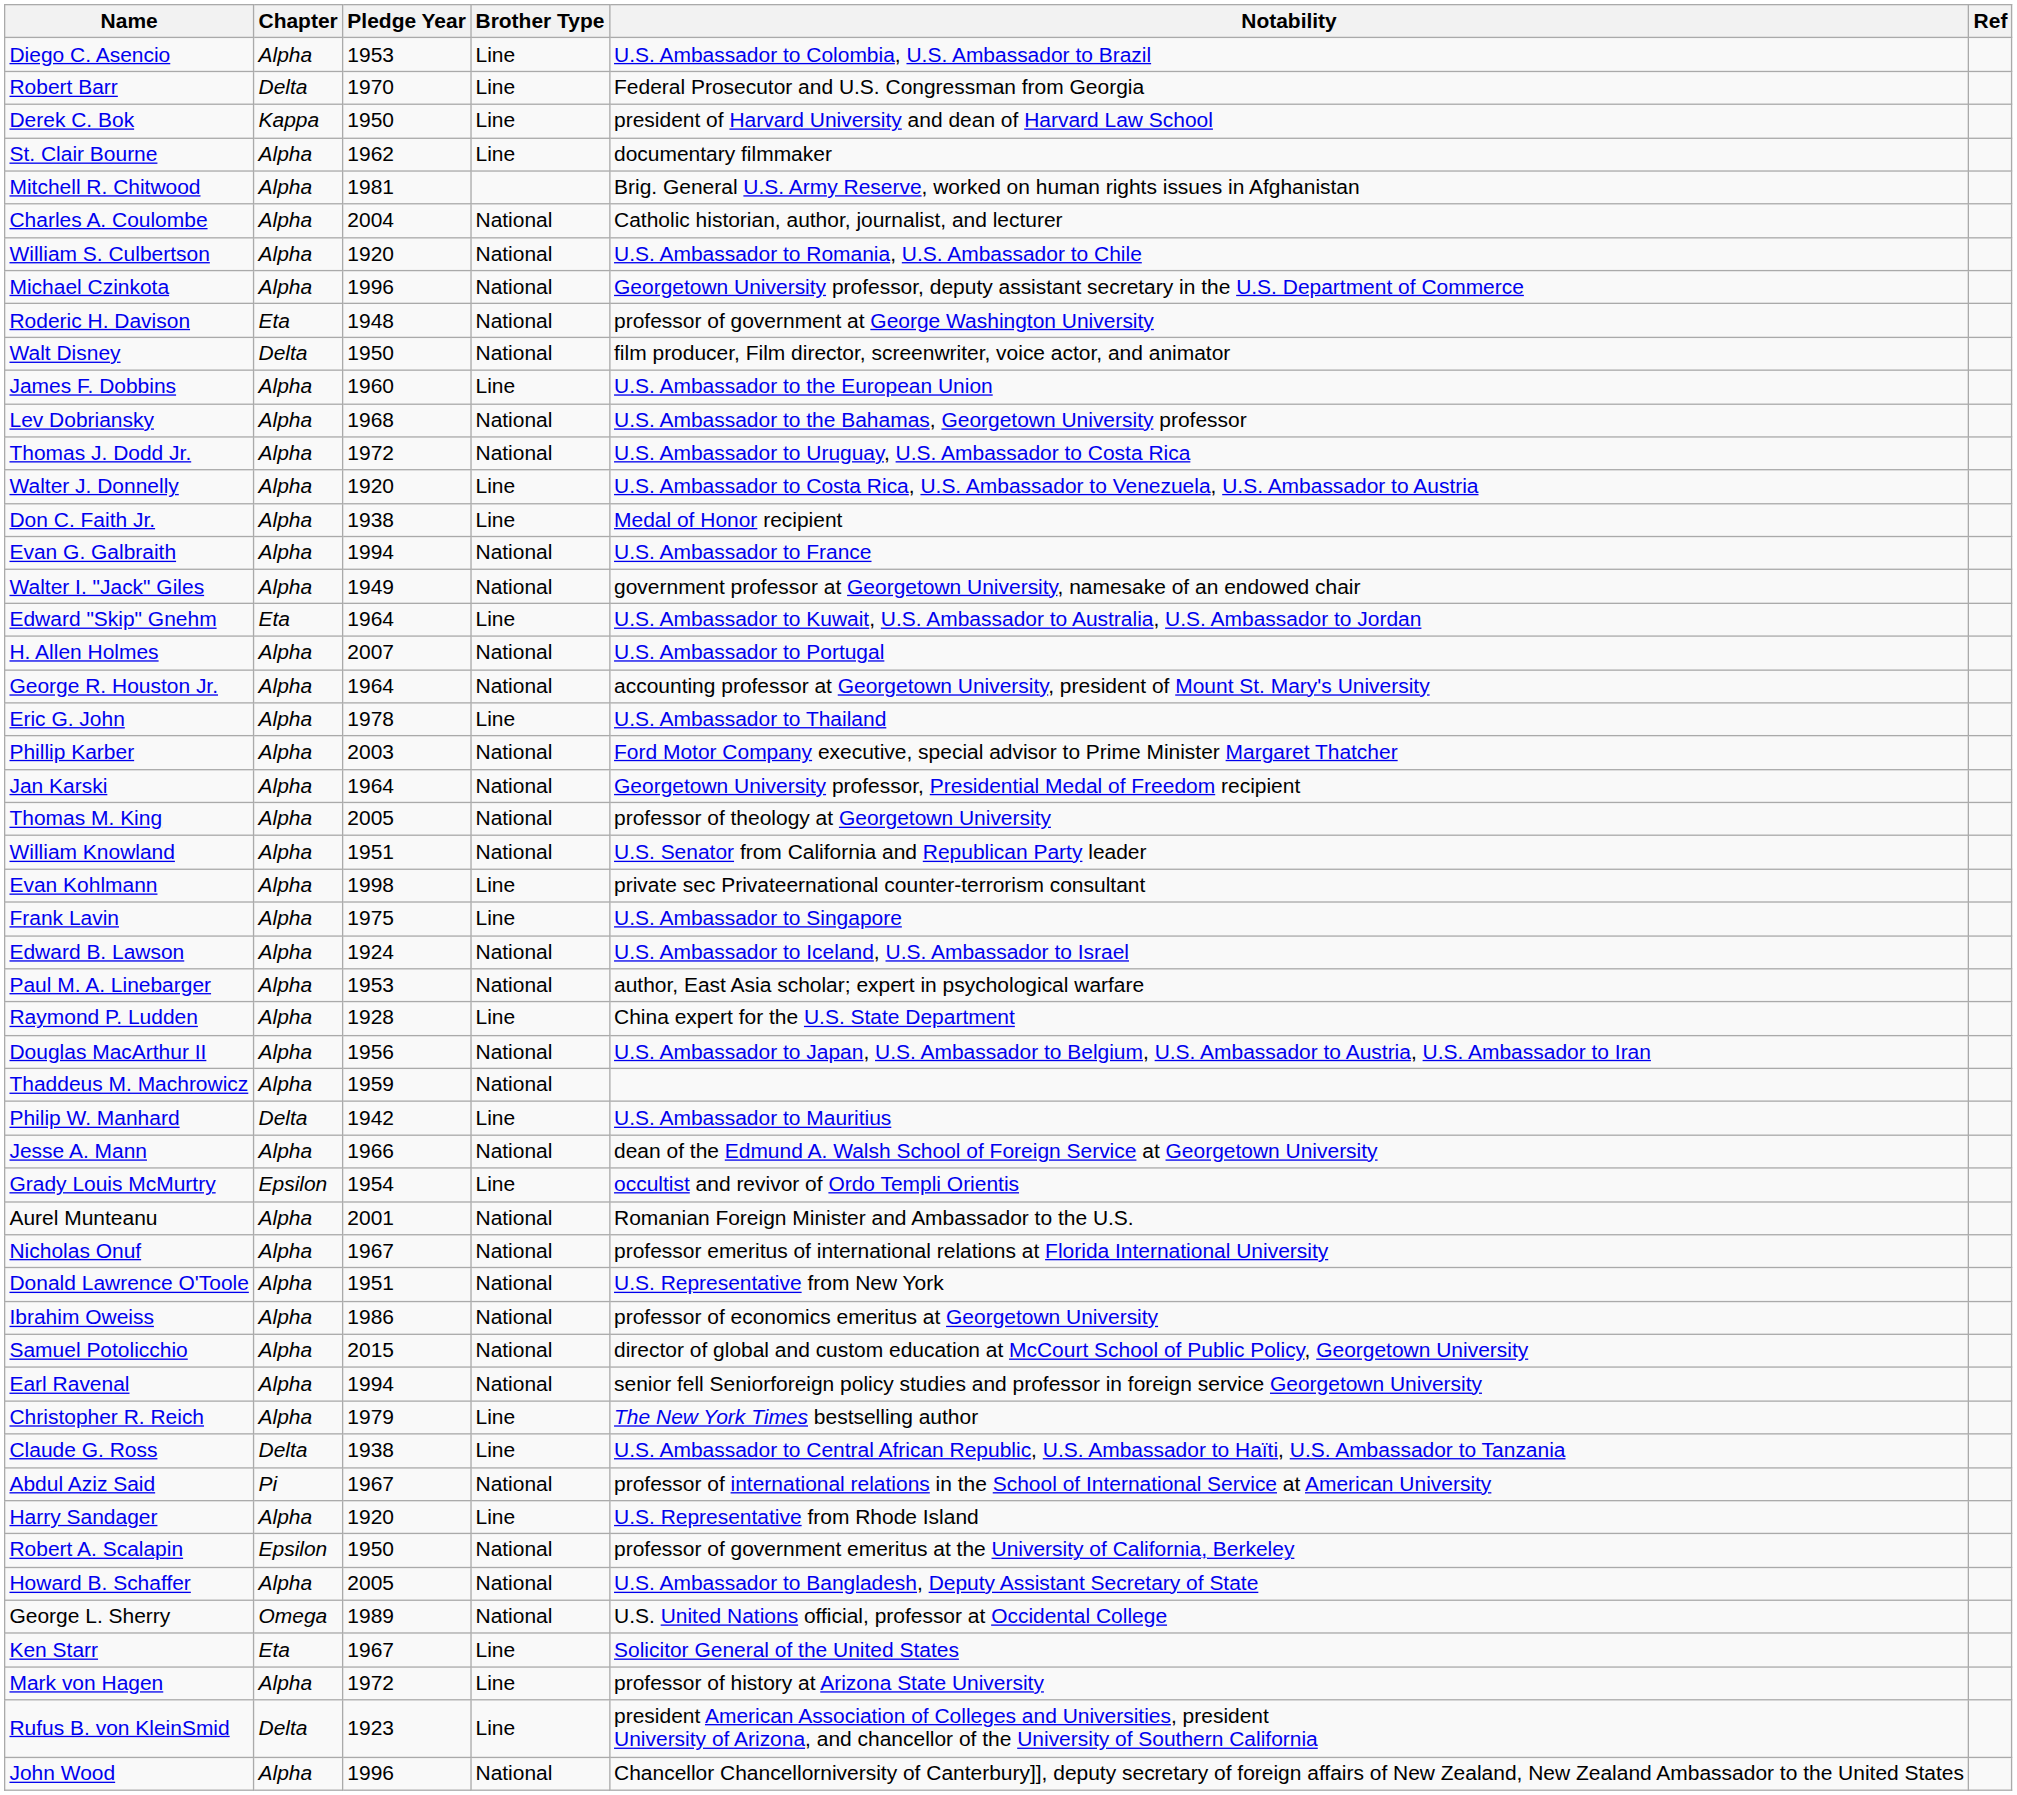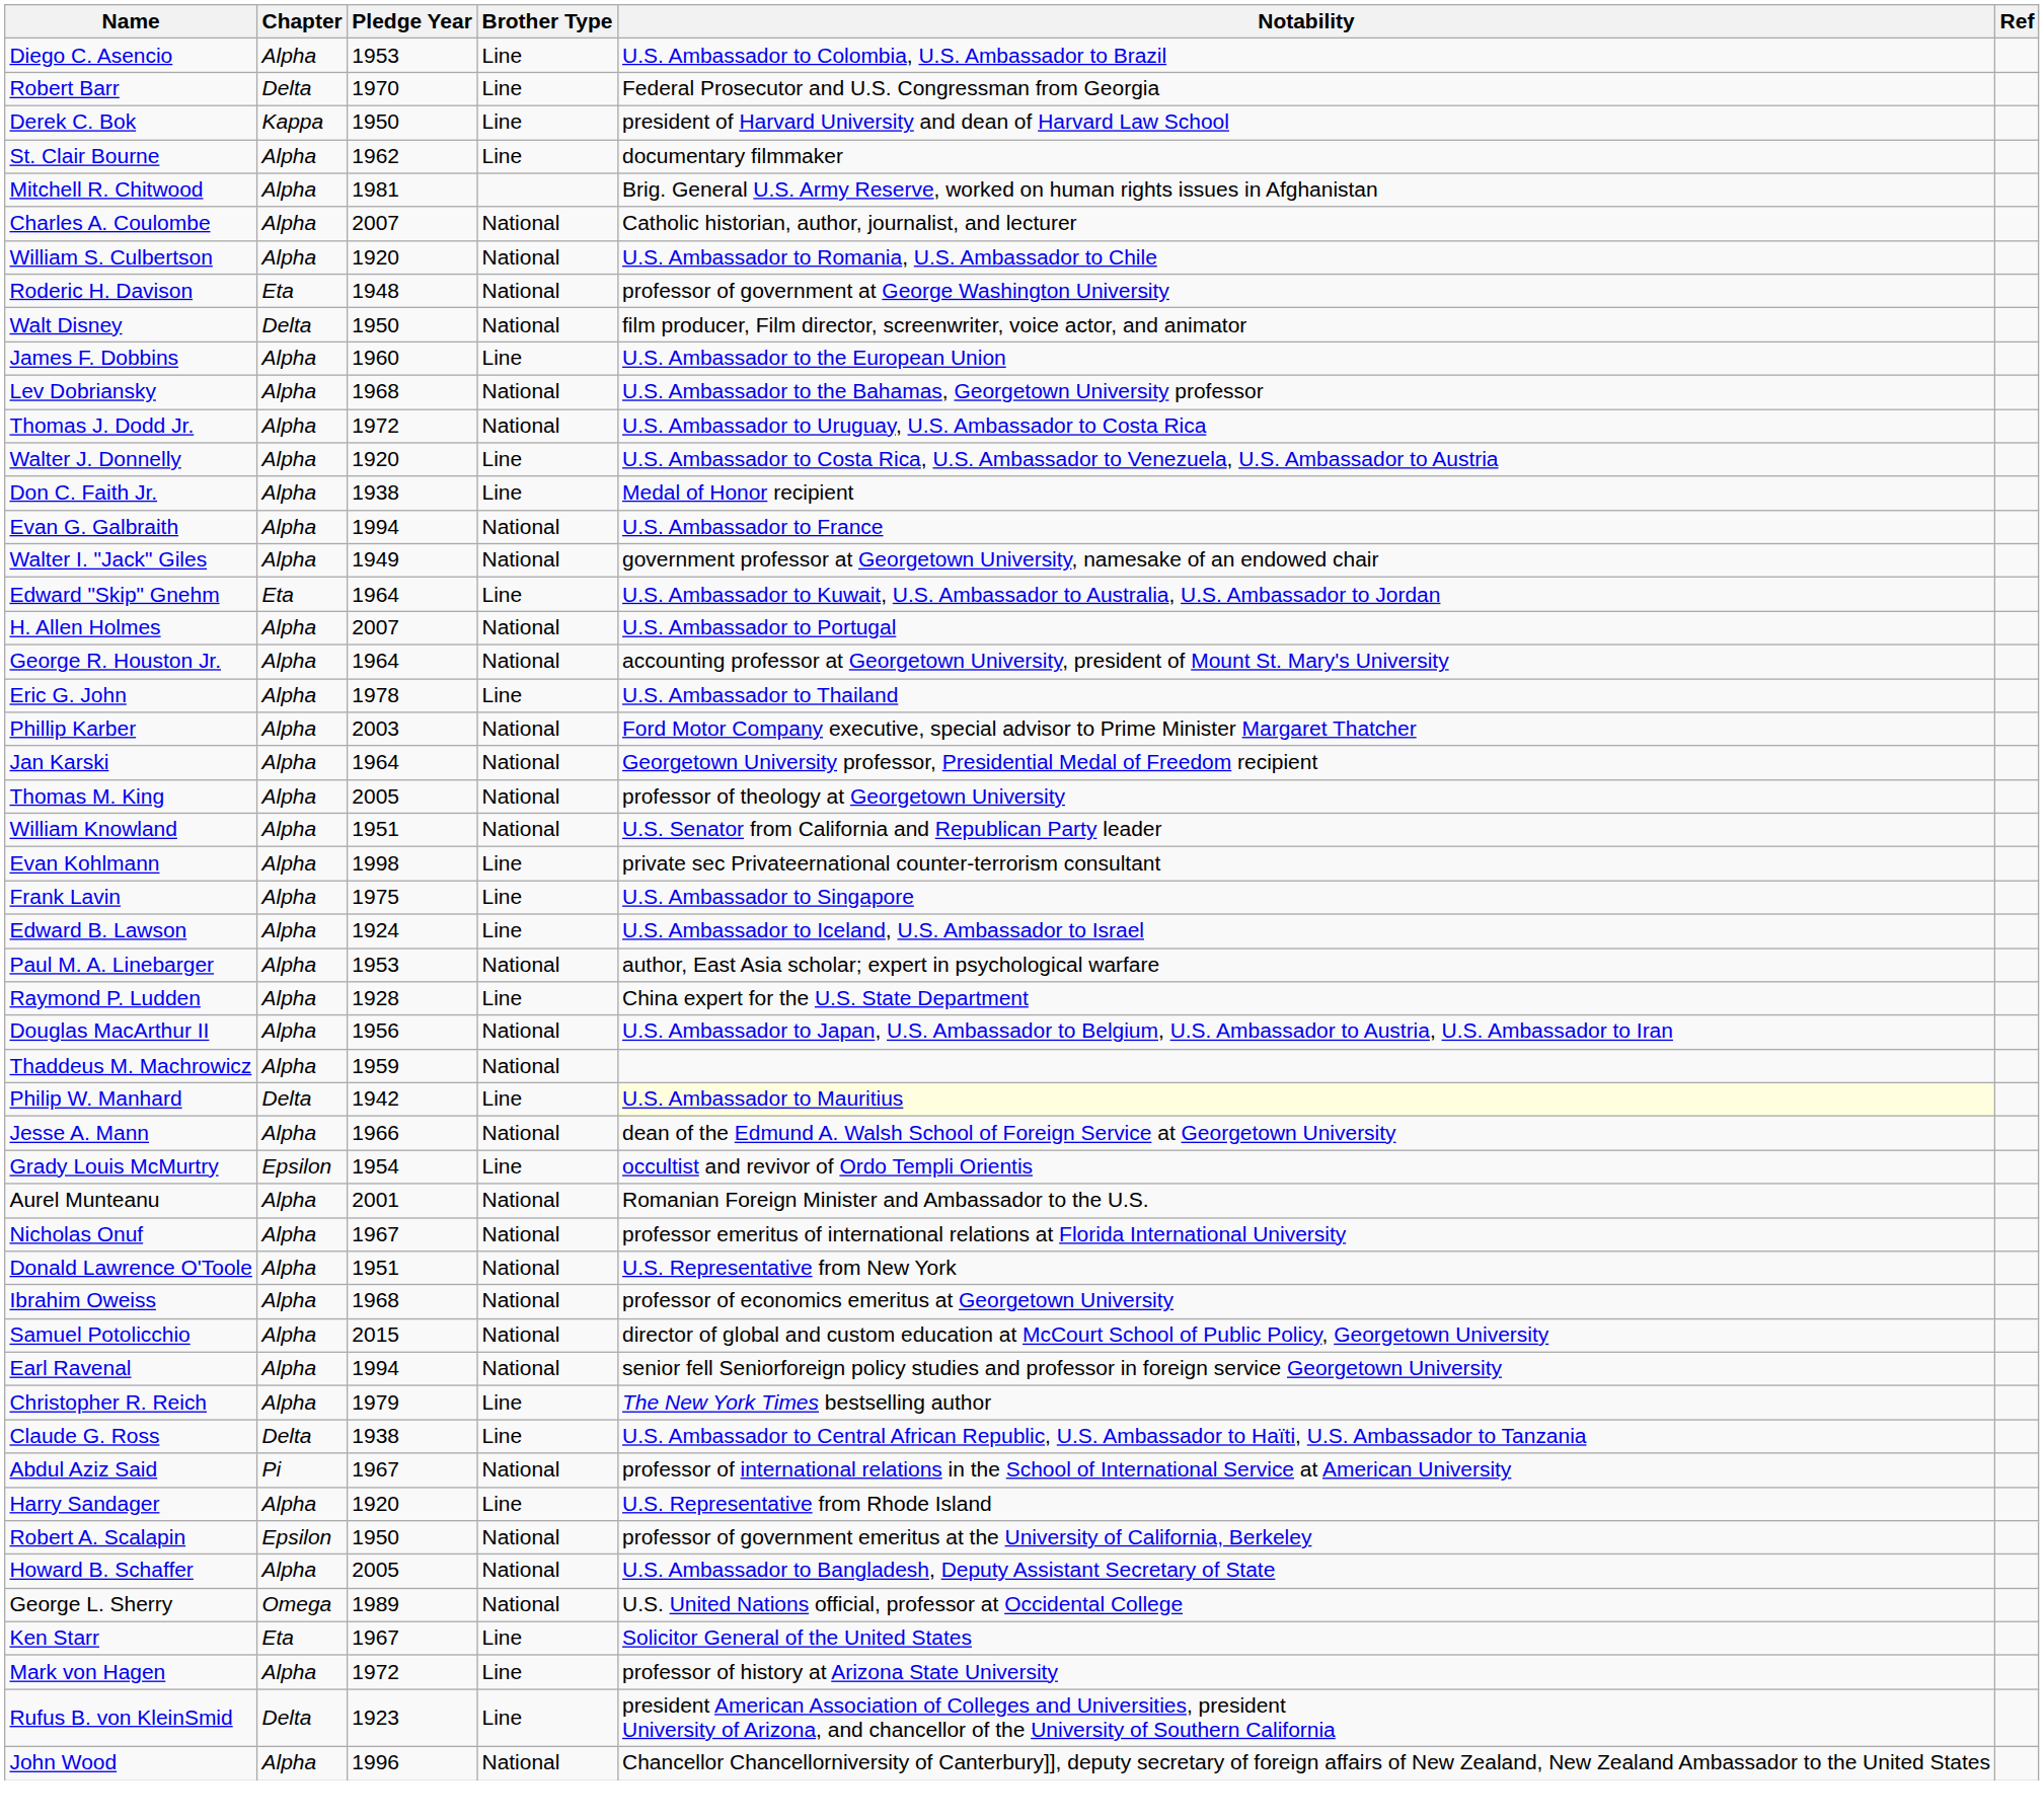Charles A. Coulombe | Pledge Year: 2004 -> 2007
- row: Michael Czinkota | Alpha | 1996 | National | Georgetown University professor, deputy assistant secretary in the U.S. Department of Commerce
Edward B. Lawson | Brother Type: National -> Line
Philip W. Manhard | Notability: no background -> lightyellow background
Ibrahim Oweiss | Pledge Year: 1986 -> 1968
